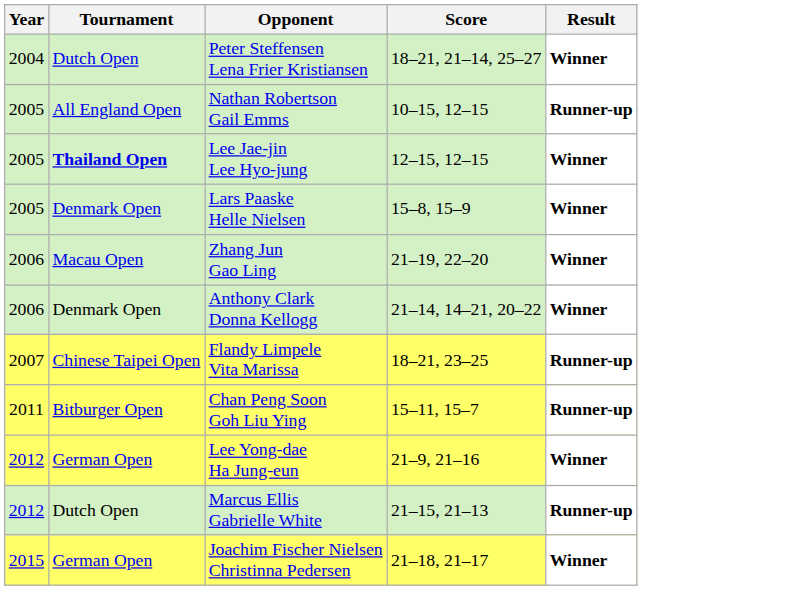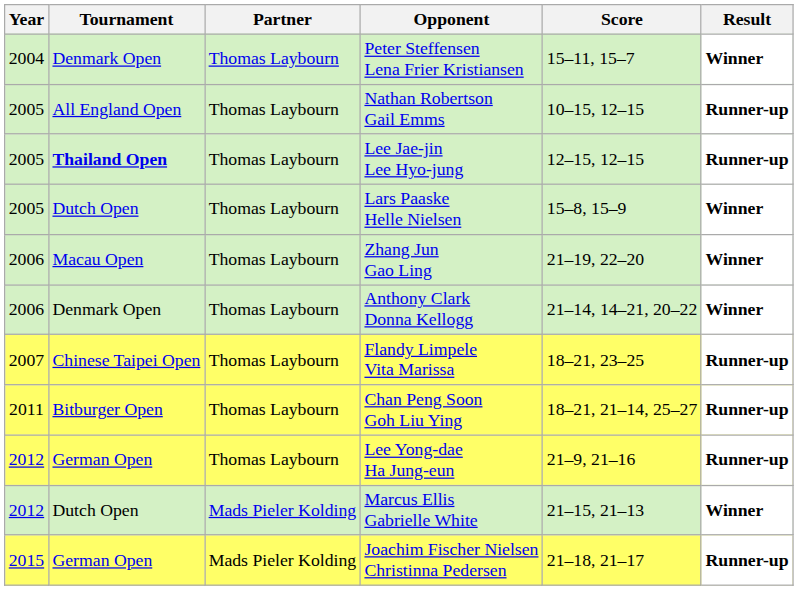+ column: Partner | Thomas Laybourn | Thomas Laybourn | Thomas Laybourn | Thomas Laybourn | Thomas Laybourn | Thomas Laybourn | Thomas Laybourn | Thomas Laybourn | Thomas Laybourn | Mads Pieler Kolding | Mads Pieler Kolding
Peter Steffensen Lena Frier Kristiansen | Tournament: Dutch Open -> Denmark Open
Peter Steffensen Lena Frier Kristiansen | Score: 18–21, 21–14, 25–27 -> 15–11, 15–7
Lee Jae-jin Lee Hyo-jung | Result: Winner -> Runner-up
Lars Paaske Helle Nielsen | Tournament: Denmark Open -> Dutch Open
Chan Peng Soon Goh Liu Ying | Score: 15–11, 15–7 -> 18–21, 21–14, 25–27
Lee Yong-dae Ha Jung-eun | Result: Winner -> Runner-up
Marcus Ellis Gabrielle White | Result: Runner-up -> Winner
Joachim Fischer Nielsen Christinna Pedersen | Result: Winner -> Runner-up
